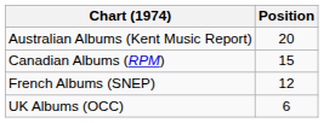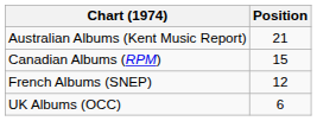Australian Albums (Kent Music Report) | Position: 20 -> 21
